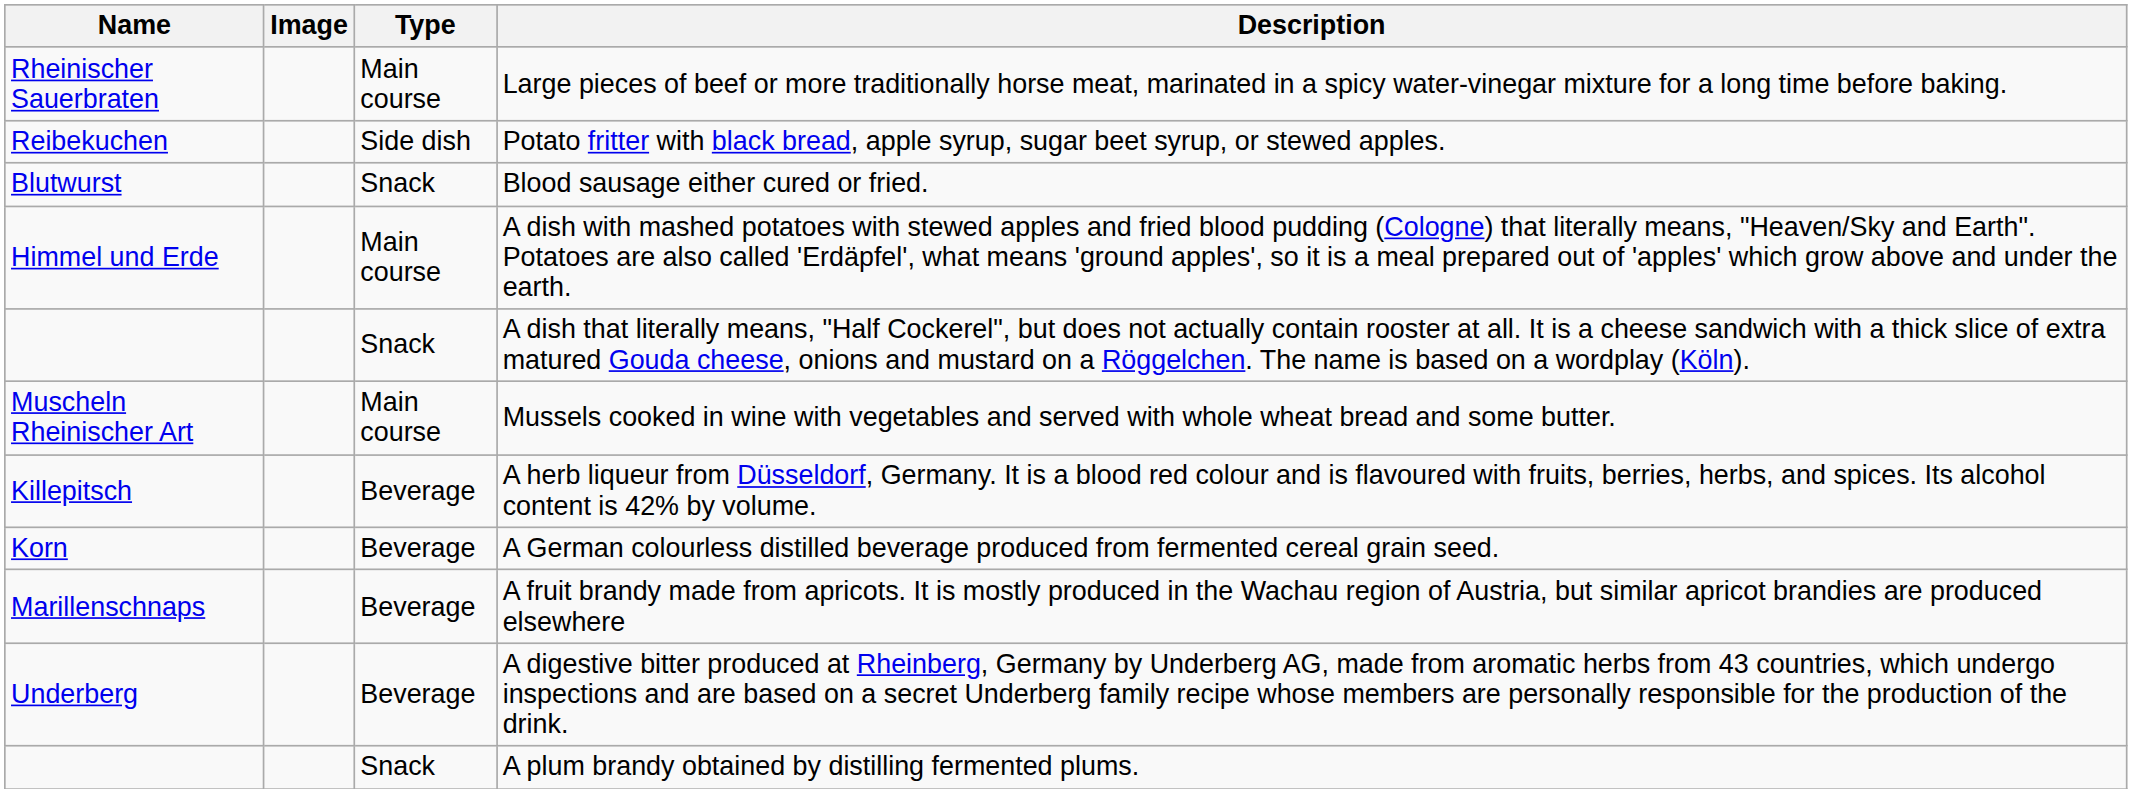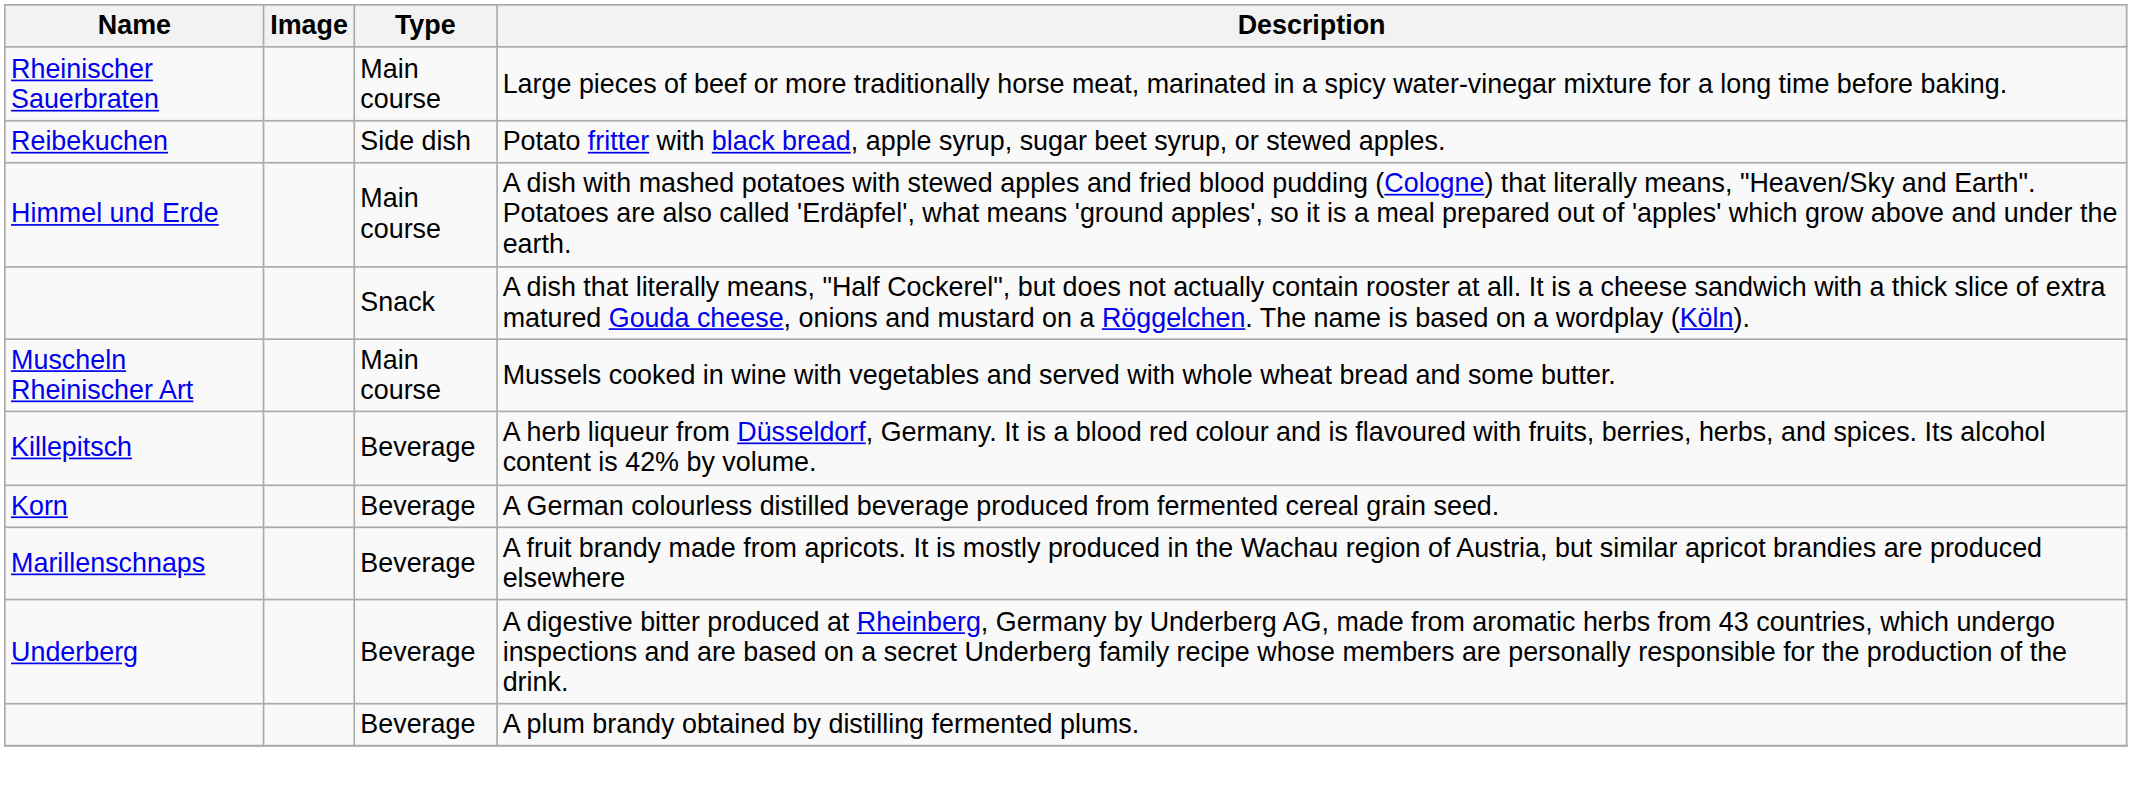- row: Blutwurst | Snack | Blood sausage either cured or fried.
A plum brandy obtained by distilling fermented plums. | Type: Snack -> Beverage
